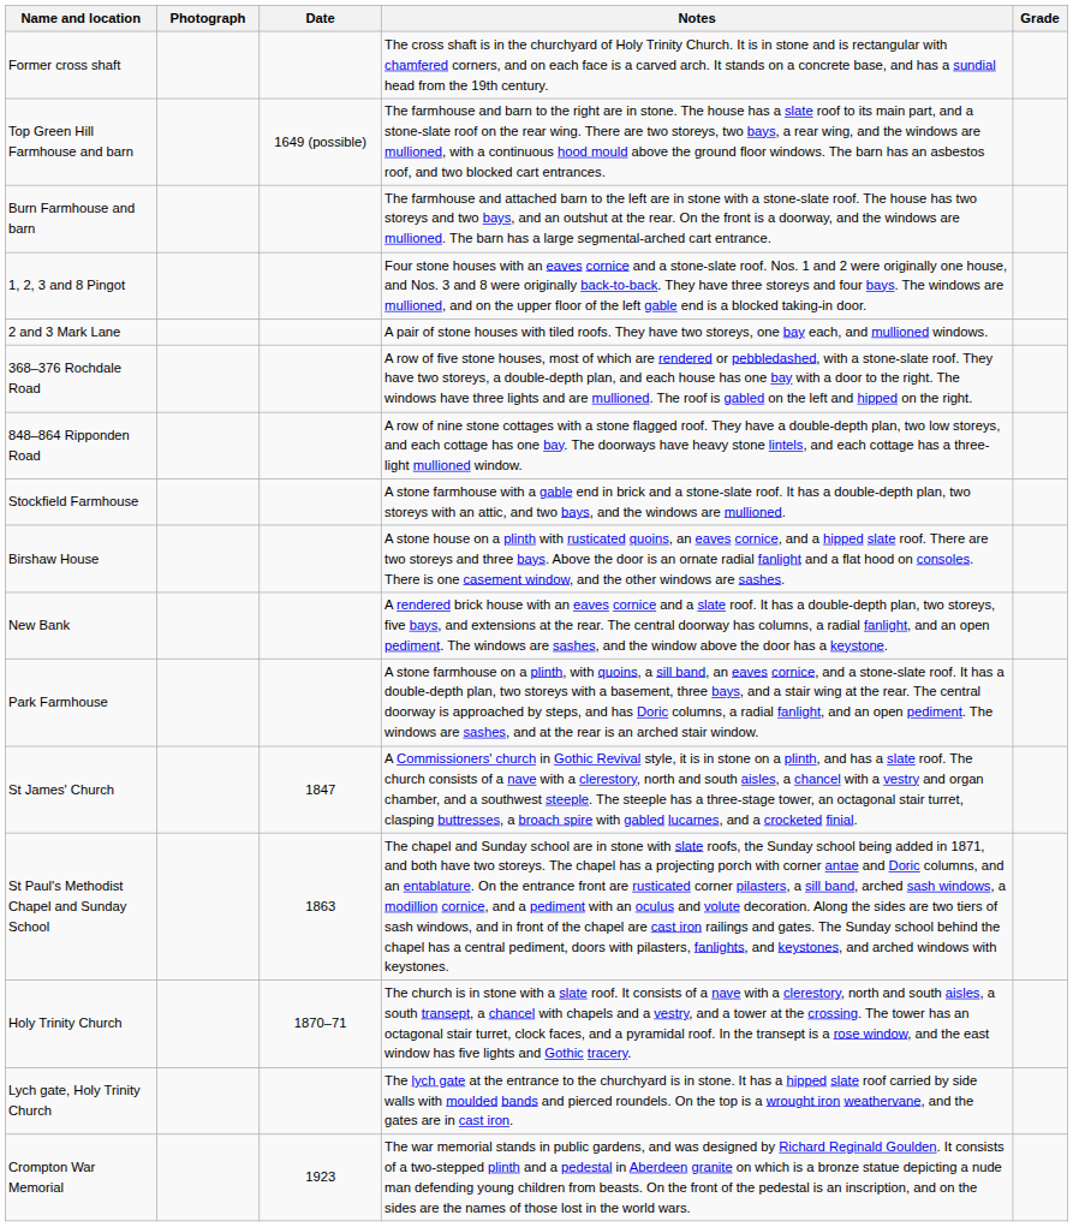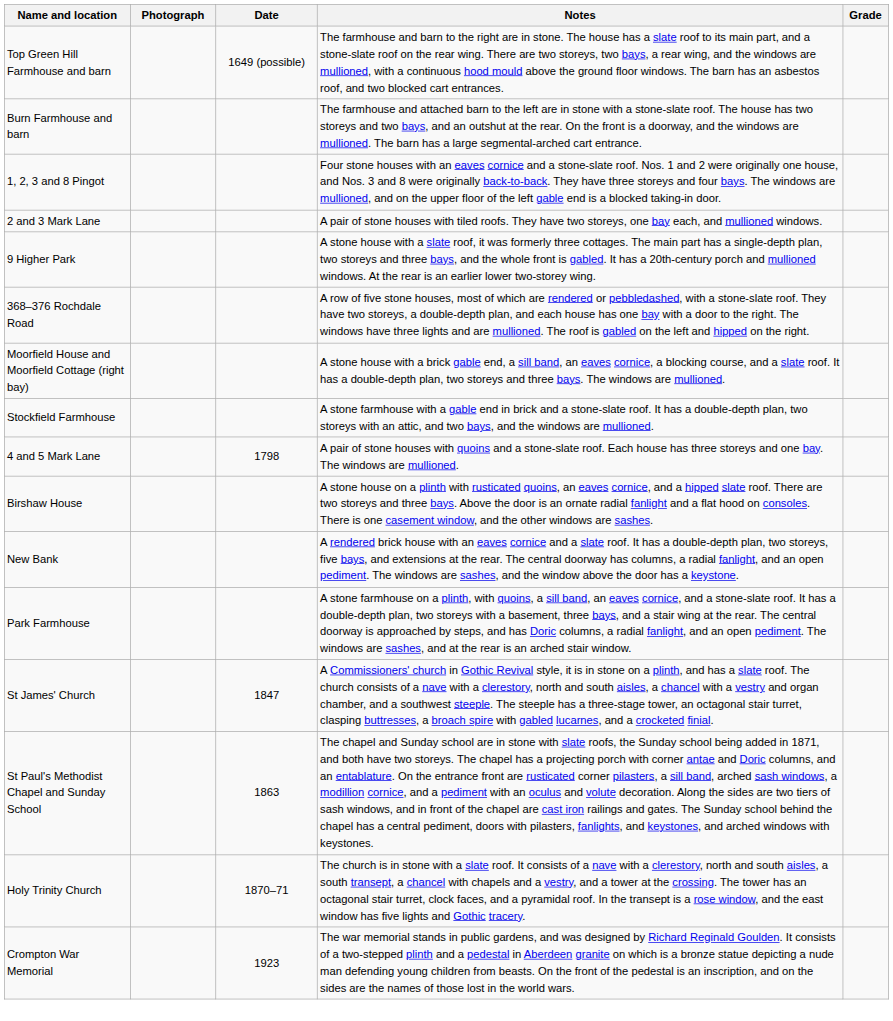- row: Former cross shaft | The cross shaft is in the churchyard of Holy Trinity Church. It is in stone and is rectangular with chamfered corners, and on each face is a carved arch. It stands on a concrete base, and has a sundial head from the 19th century.
+ row: 9 Higher Park | A stone house with a slate roof, it was formerly three cottages. The main part has a single-depth plan, two storeys and three bays, and the whole front is gabled. It has a 20th-century porch and mullioned windows. At the rear is an earlier lower two-storey wing.
- row: 848–864 Ripponden Road | A row of nine stone cottages with a stone flagged roof. They have a double-depth plan, two low storeys, and each cottage has one bay. The doorways have heavy stone lintels, and each cottage has a three-light mullioned window.
+ row: Moorfield House and Moorfield Cottage (right bay) | A stone house with a brick gable end, a sill band, an eaves cornice, a blocking course, and a slate roof. It has a double-depth plan, two storeys and three bays. The windows are mullioned.
+ row: 4 and 5 Mark Lane | 1798 | A pair of stone houses with quoins and a stone-slate roof. Each house has three storeys and one bay. The windows are mullioned.
- row: Lych gate, Holy Trinity Church | The lych gate at the entrance to the churchyard is in stone. It has a hipped slate roof carried by side walls with moulded bands and pierced roundels. On the top is a wrought iron weathervane, and the gates are in cast iron.
